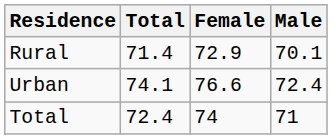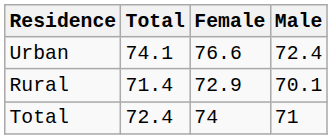rows swapped: Rural <-> Urban
